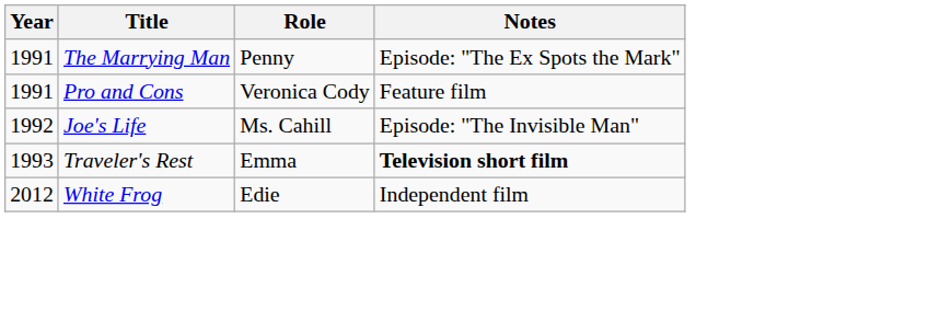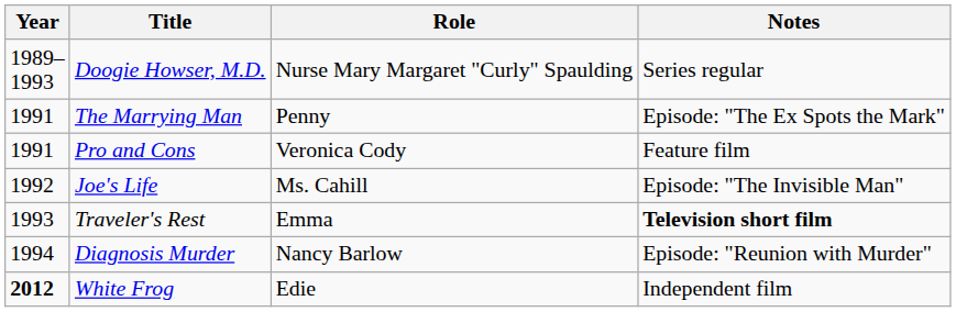+ row: 1989– 1993 | Doogie Howser, M.D. | Nurse Mary Margaret "Curly" Spaulding | Series regular
+ row: 1994 | Diagnosis Murder | Nancy Barlow | Episode: "Reunion with Murder"
White Frog | Year: normal -> bold
